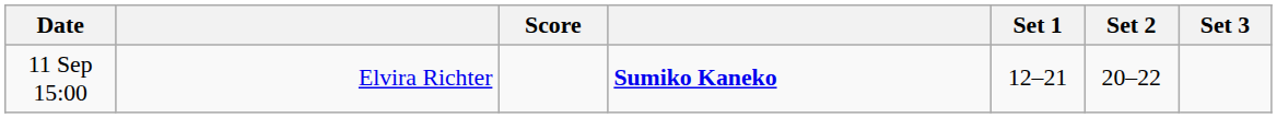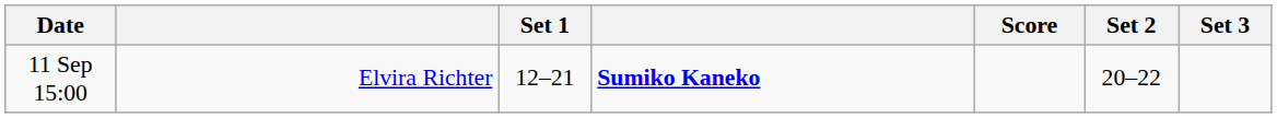columns swapped: Score <-> Set 1
